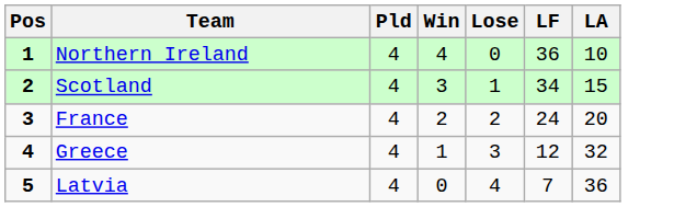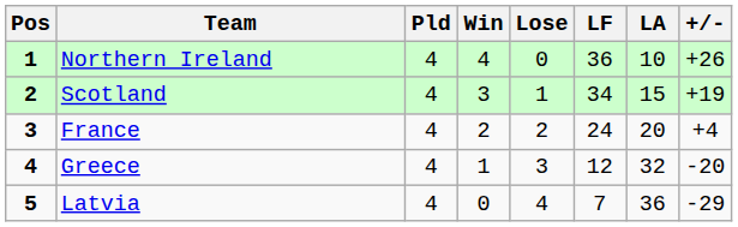+ column: +/- | +26 | +19 | +4 | -20 | -29
